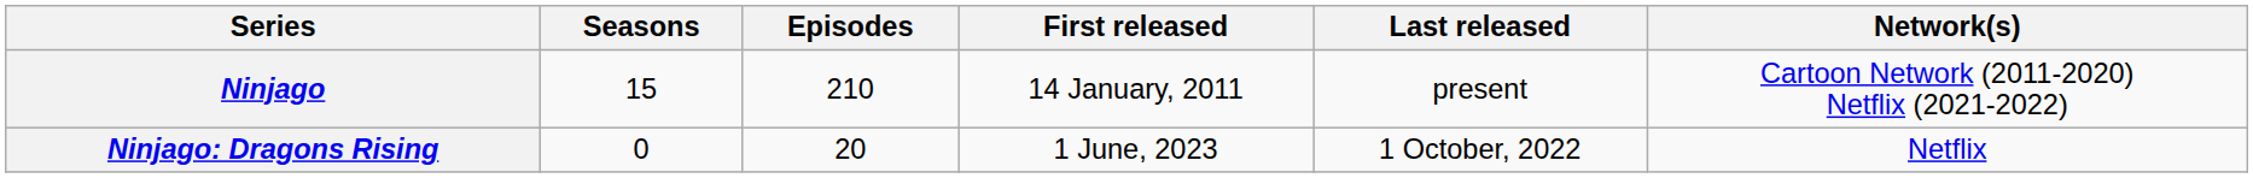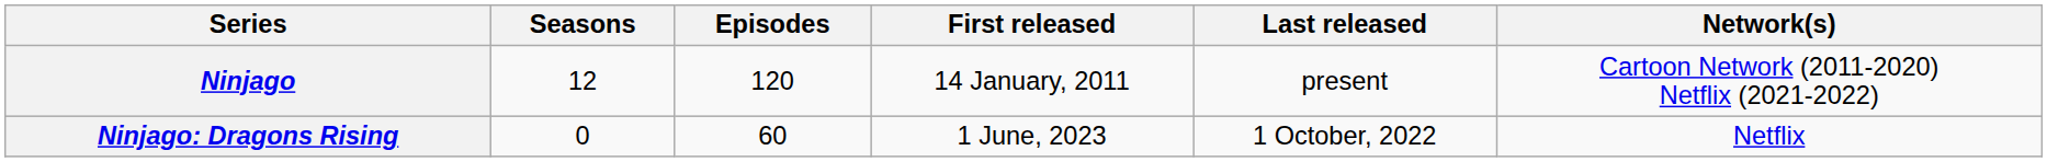Ninjago | Seasons: 15 -> 12
Ninjago | Episodes: 210 -> 120
Ninjago: Dragons Rising | Episodes: 20 -> 60
